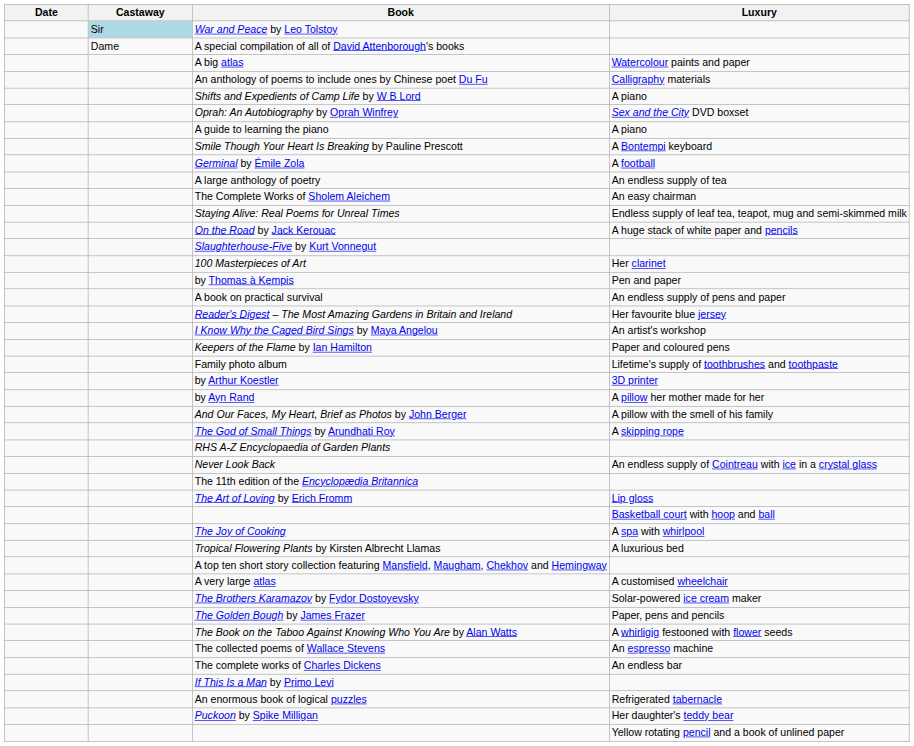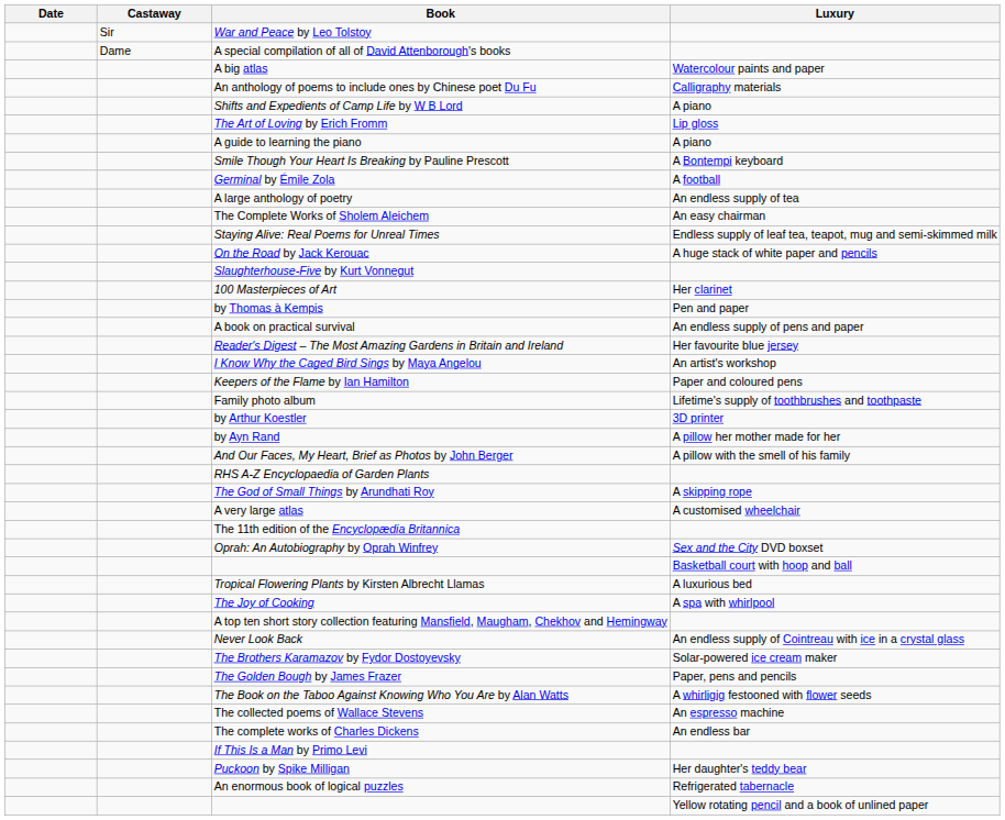War and Peace by Leo Tolstoy | Castaway: lightblue background -> no background
rows swapped: Oprah: An Autobiography by Oprah Winfrey <-> The Art of Loving by Erich Fromm
rows swapped: The God of Small Things by Arundhati Roy <-> RHS A-Z Encyclopaedia of Garden Plants
rows swapped: A very large atlas <-> Never Look Back
rows swapped: Tropical Flowering Plants by Kirsten Albrecht Llamas <-> The Joy of Cooking
rows swapped: An enormous book of logical puzzles <-> Puckoon by Spike Milligan
